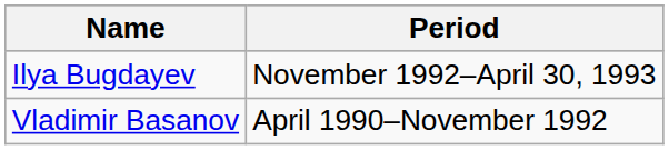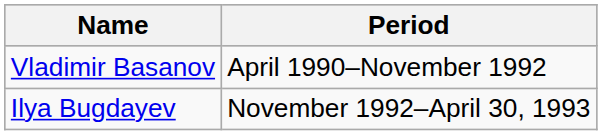rows swapped: Vladimir Basanov <-> Ilya Bugdayev
